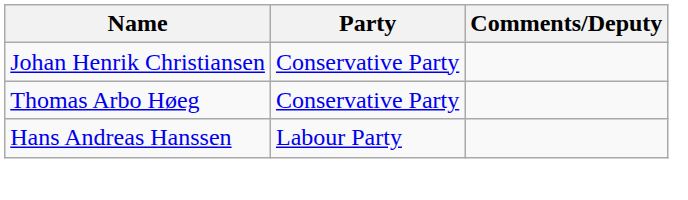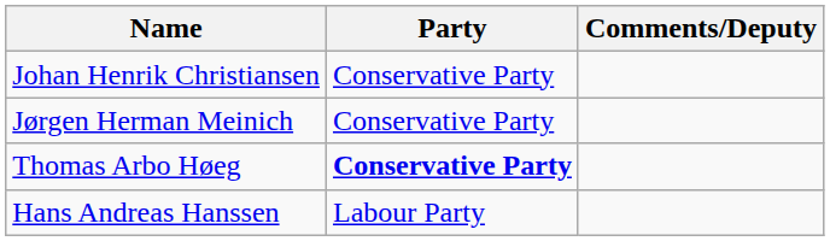+ row: Jørgen Herman Meinich | Conservative Party
Thomas Arbo Høeg | Party: normal -> bold
